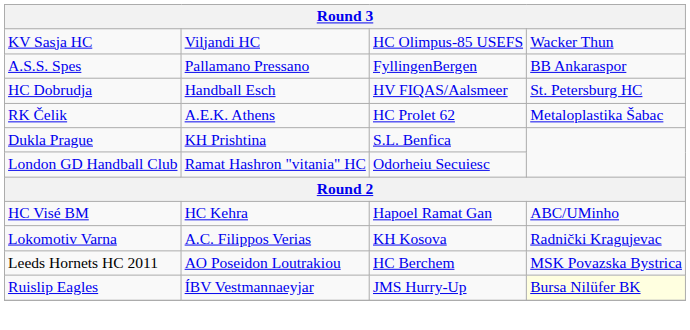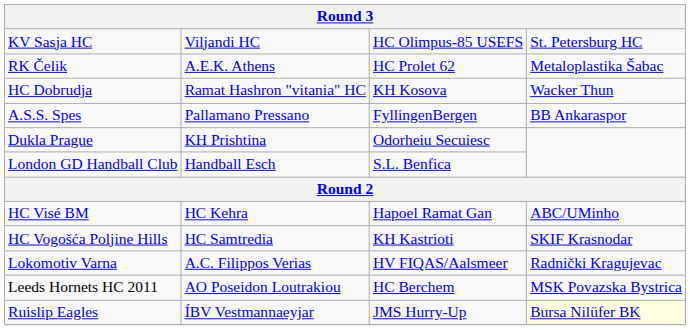KV Sasja HC | column 4: Wacker Thun -> St. Petersburg HC
rows swapped: RK Čelik <-> A.S.S. Spes
HC Dobrudja | column 2: Handball Esch -> Ramat Hashron "vitania" HC
HC Dobrudja | column 3: HV FIQAS/Aalsmeer -> KH Kosova
HC Dobrudja | column 4: St. Petersburg HC -> Wacker Thun
Dukla Prague | column 3: S.L. Benfica -> Odorheiu Secuiesc
London GD Handball Club | column 2: Ramat Hashron "vitania" HC -> Handball Esch
London GD Handball Club | column 3: Odorheiu Secuiesc -> S.L. Benfica
+ row: HC Vogošća Poljine Hills | HC Samtredia | KH Kastrioti | SKIF Krasnodar
Lokomotiv Varna | column 3: KH Kosova -> HV FIQAS/Aalsmeer
